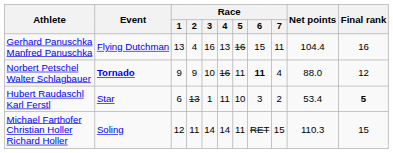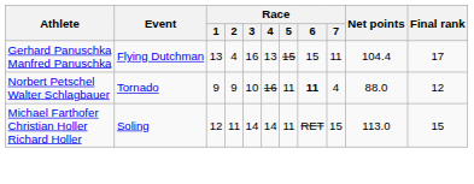Gerhard Panuschka Manfred Panuschka | Race / 5: 16 -> 15
Gerhard Panuschka Manfred Panuschka | Final rank: 16 -> 17
Norbert Petschel Walter Schlagbauer | Event: bold -> normal
- row: Hubert Raudaschl Karl Ferstl | Star | 6 | 13 | 1 | 11 | 10 | 3 | 2 | 53.4 | 5
Michael Farthofer Christian Holler Richard Holler | Net points: 110.3 -> 113.0
